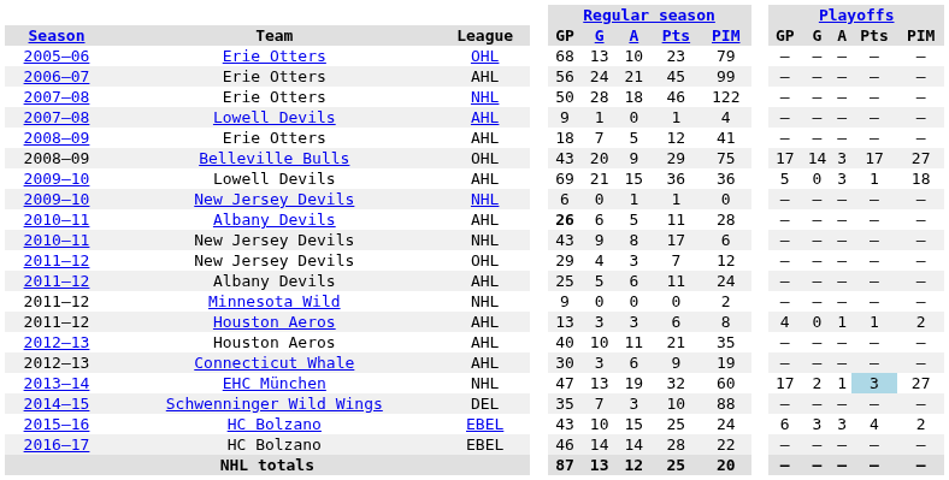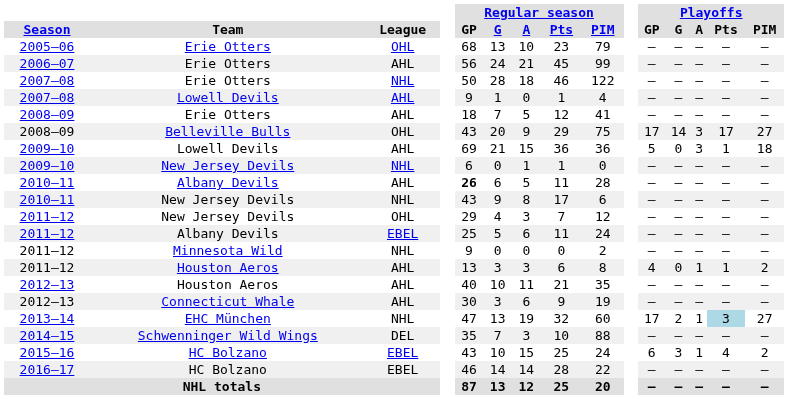2011–12 / Albany Devils | League: AHL -> EBEL
2015–16 | Playoffs / A: 3 -> 1
